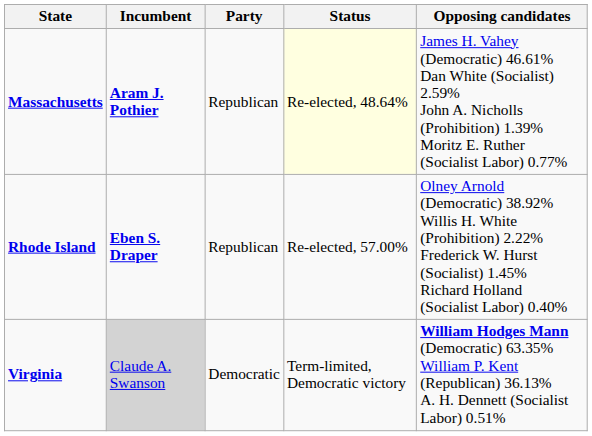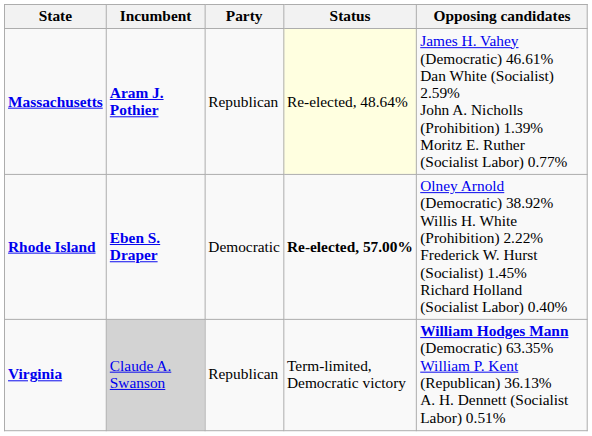Rhode Island | Party: Republican -> Democratic
Rhode Island | Status: normal -> bold
Virginia | Party: Democratic -> Republican
